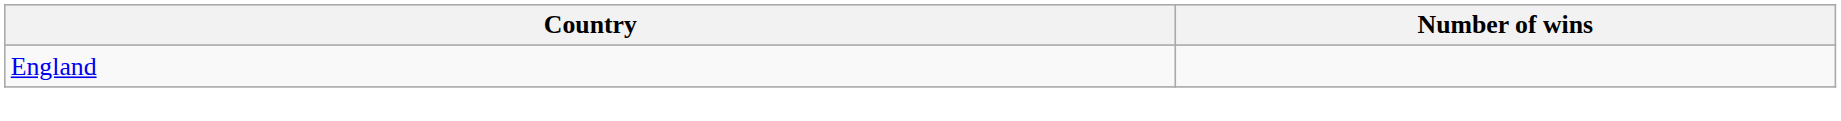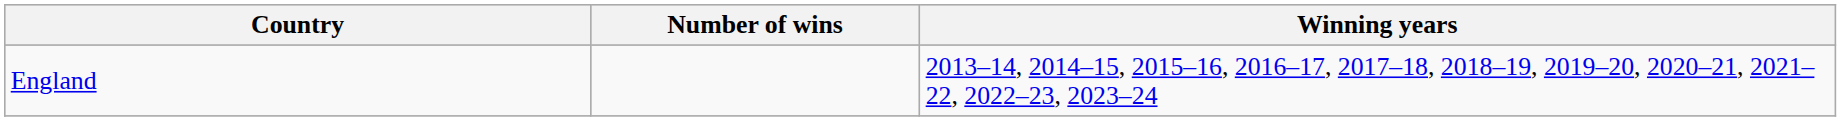+ column: Winning years | 2013–14, 2014–15, 2015–16, 2016–17, 2017–18, 2018–19, 2019–20, 2020–21, 2021–22, 2022–23, 2023–24
